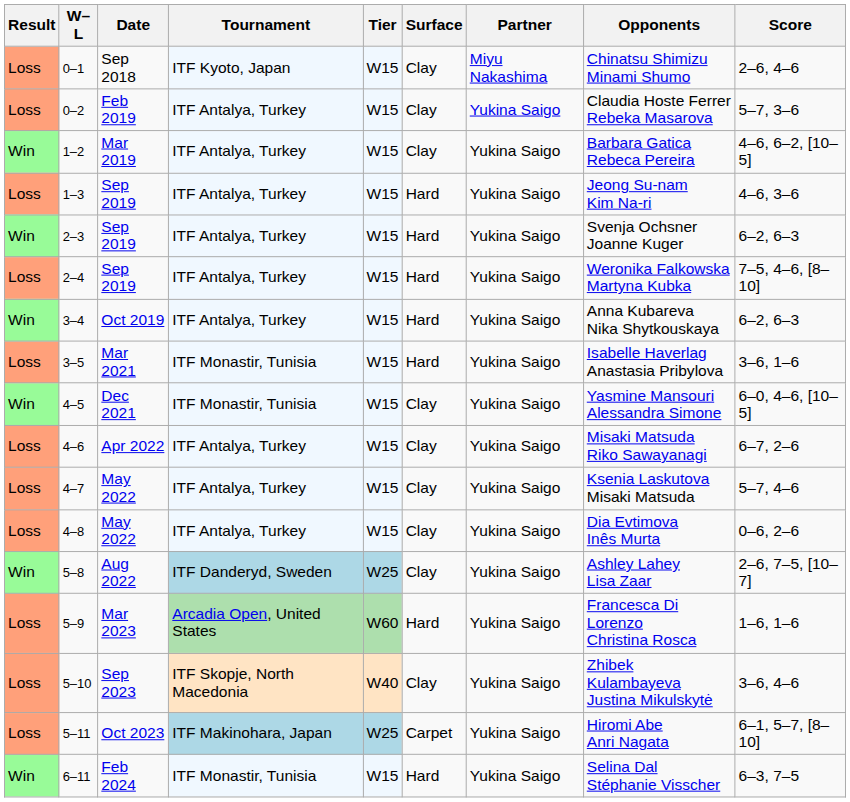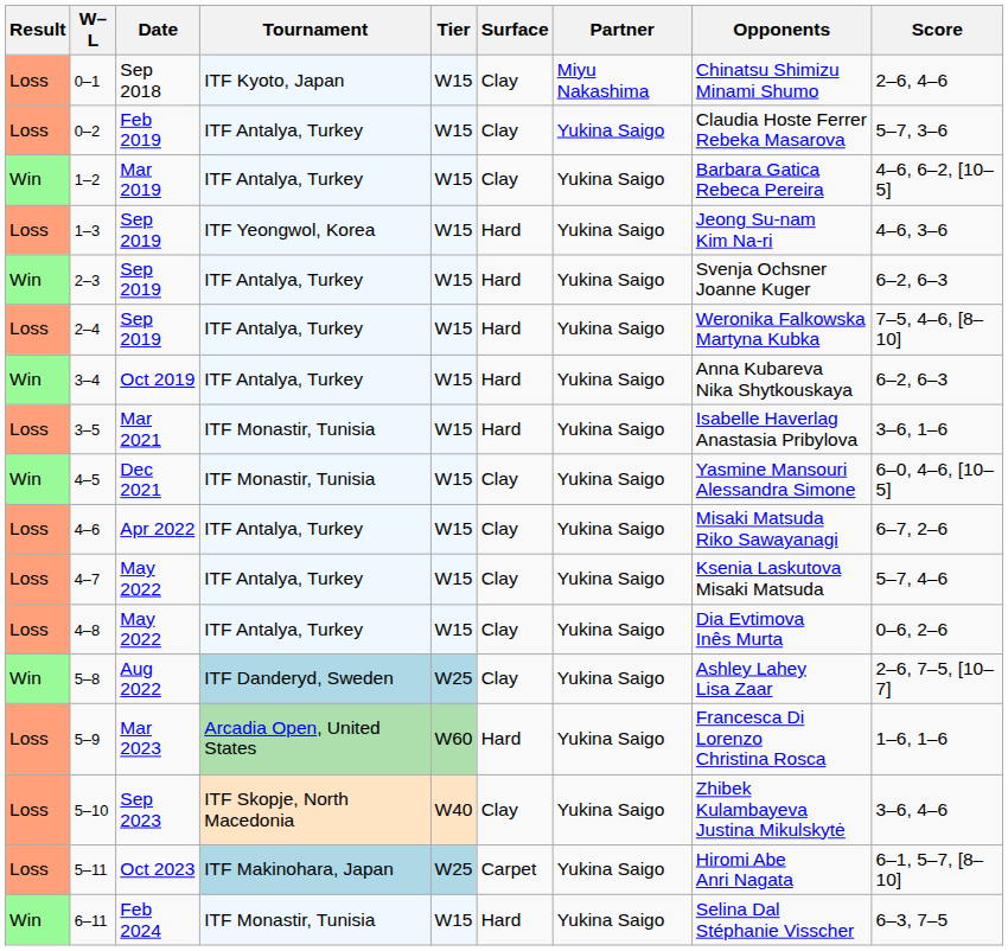1–3 | Tournament: ITF Antalya, Turkey -> ITF Yeongwol, Korea
